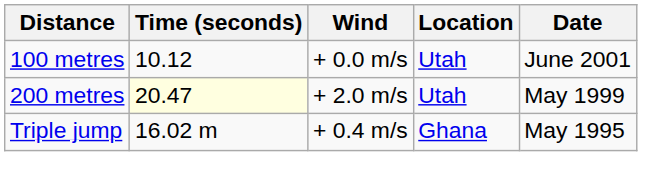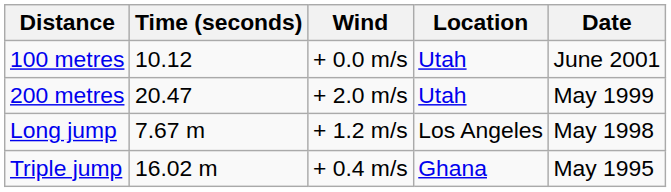200 metres | Time (seconds): lightyellow background -> no background
+ row: Long jump | 7.67 m | + 1.2 m/s | Los Angeles | May 1998
